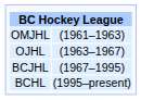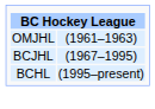- row: OJHL | (1963–1967)
